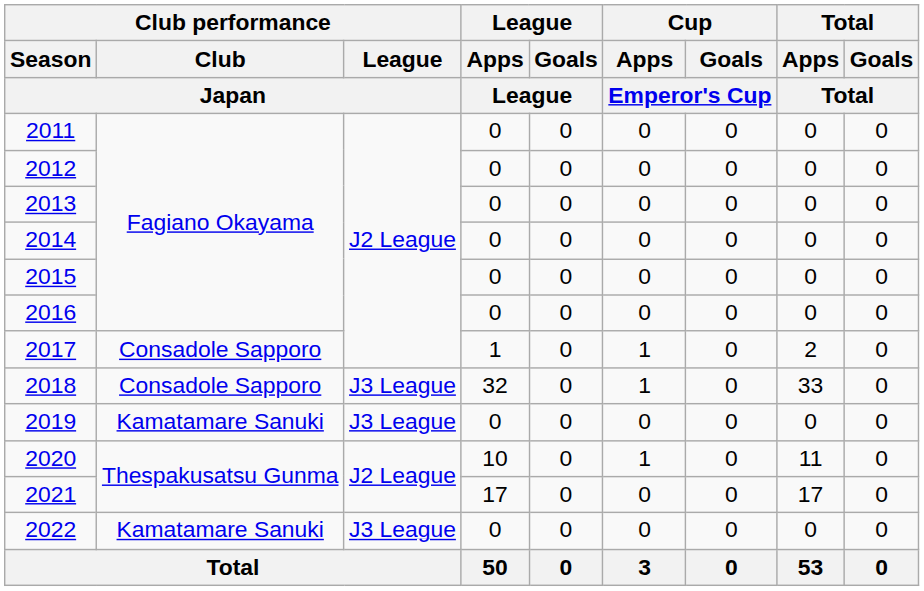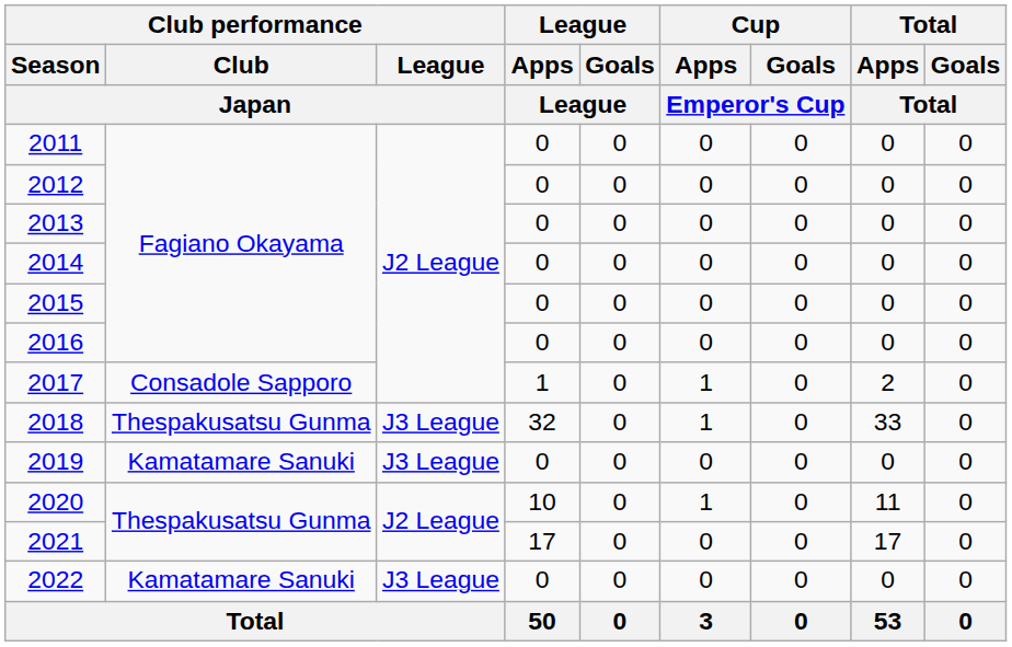2018 | Club performance / Club / Japan: Consadole Sapporo -> Thespakusatsu Gunma
